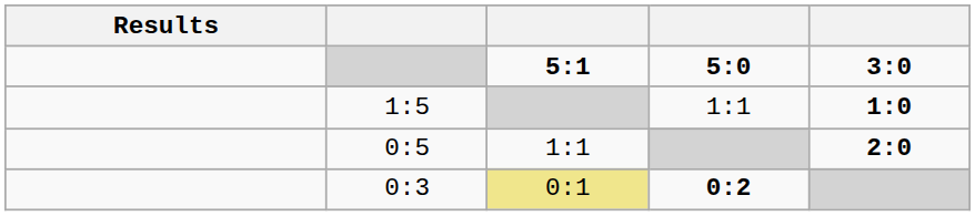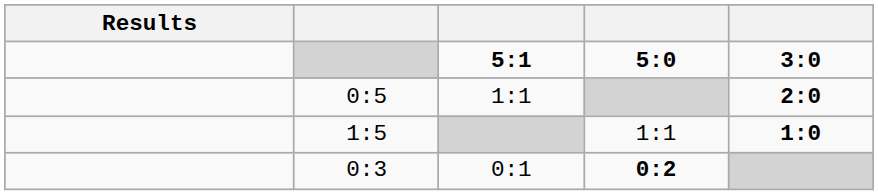rows swapped: 1:5 <-> 0:5
0:3 | column 3: khaki background -> no background
